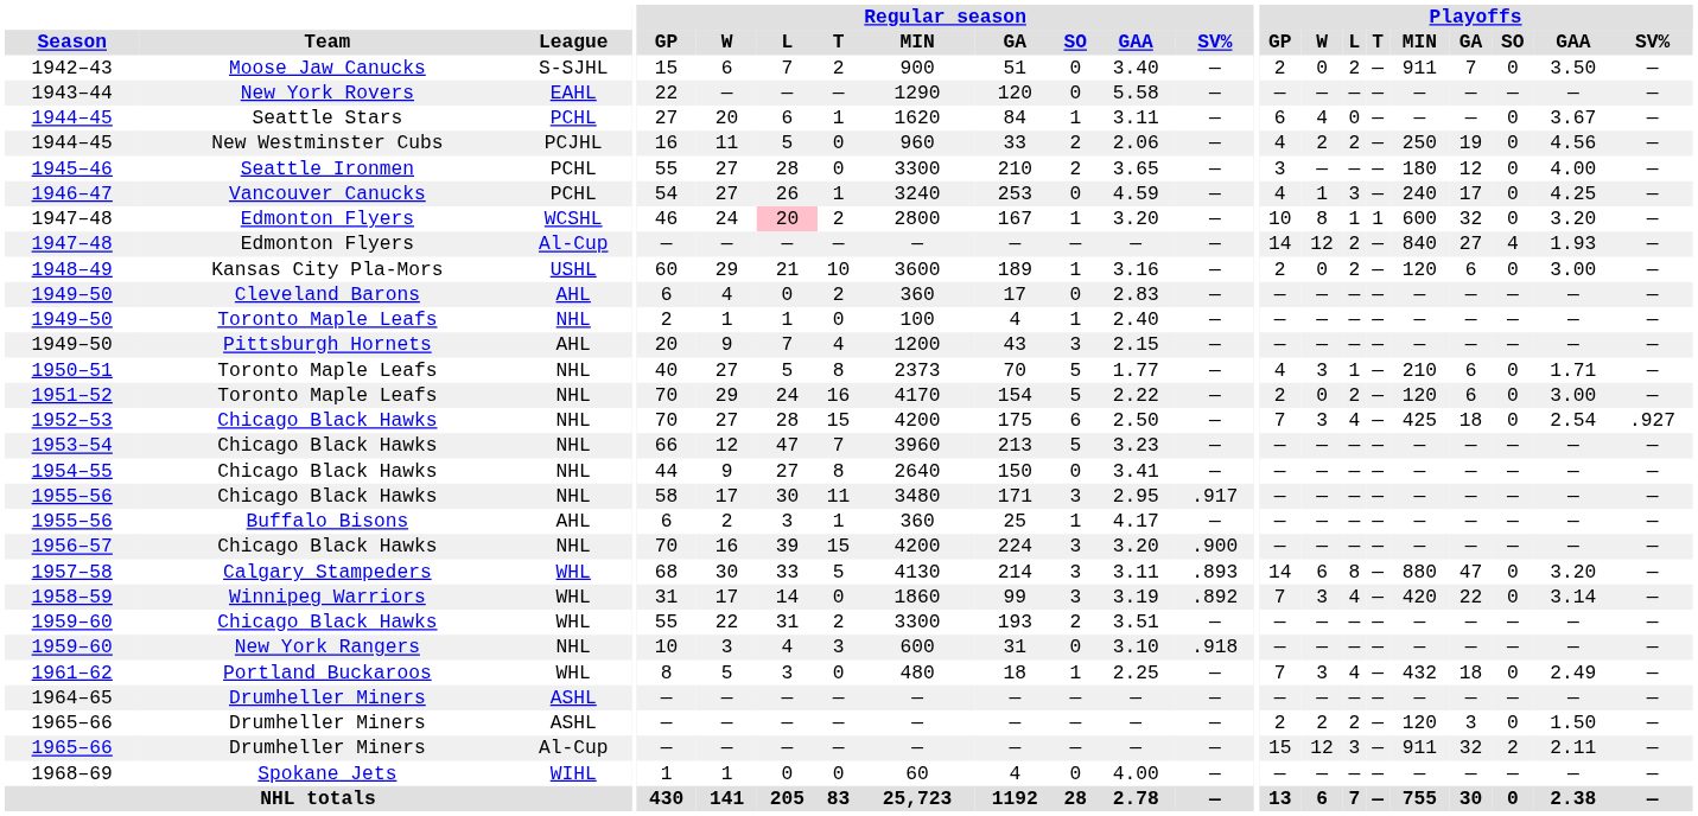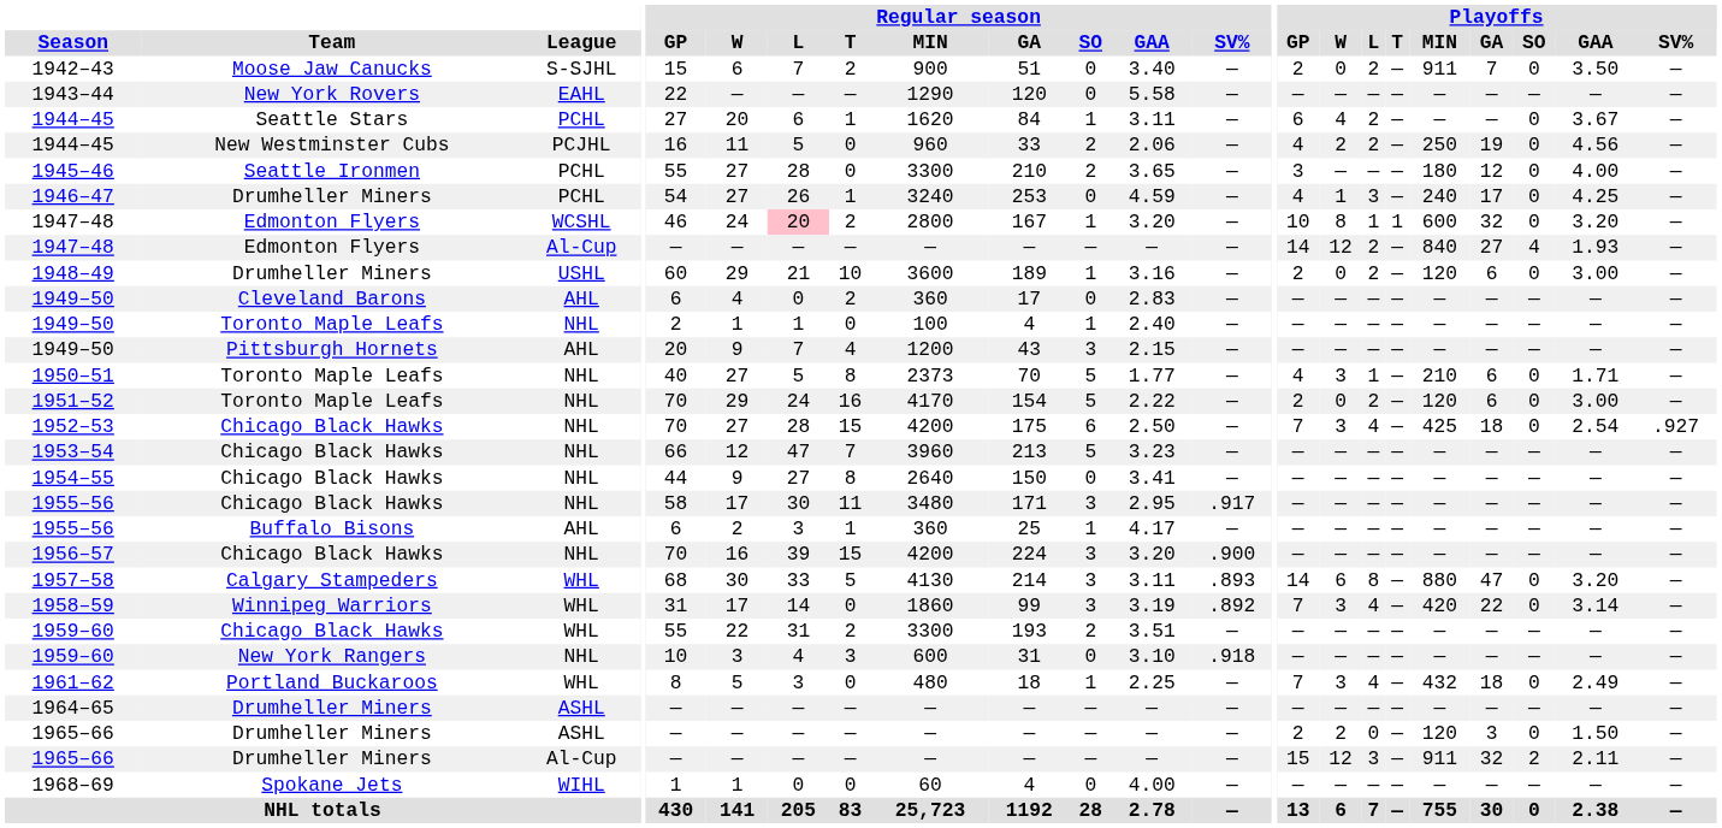1944–45 / PCHL | Playoffs / L: 0 -> 2
1946–47 | Team: Vancouver Canucks -> Drumheller Miners
1948–49 | Team: Kansas City Pla-Mors -> Drumheller Miners
1965–66 / ASHL | Playoffs / L: 2 -> 0
